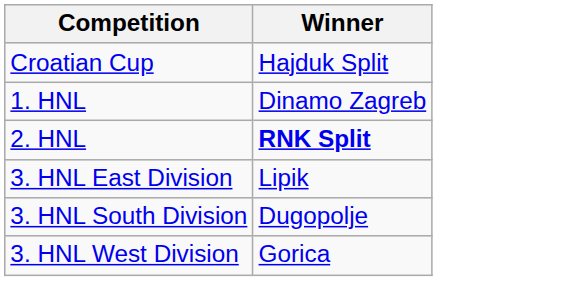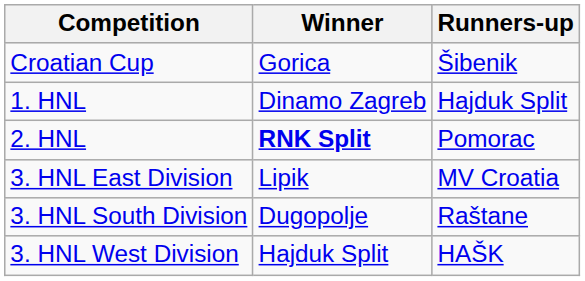+ column: Runners-up | Šibenik | Hajduk Split | Pomorac | MV Croatia | Raštane | HAŠK
Croatian Cup | Winner: Hajduk Split -> Gorica
3. HNL West Division | Winner: Gorica -> Hajduk Split
